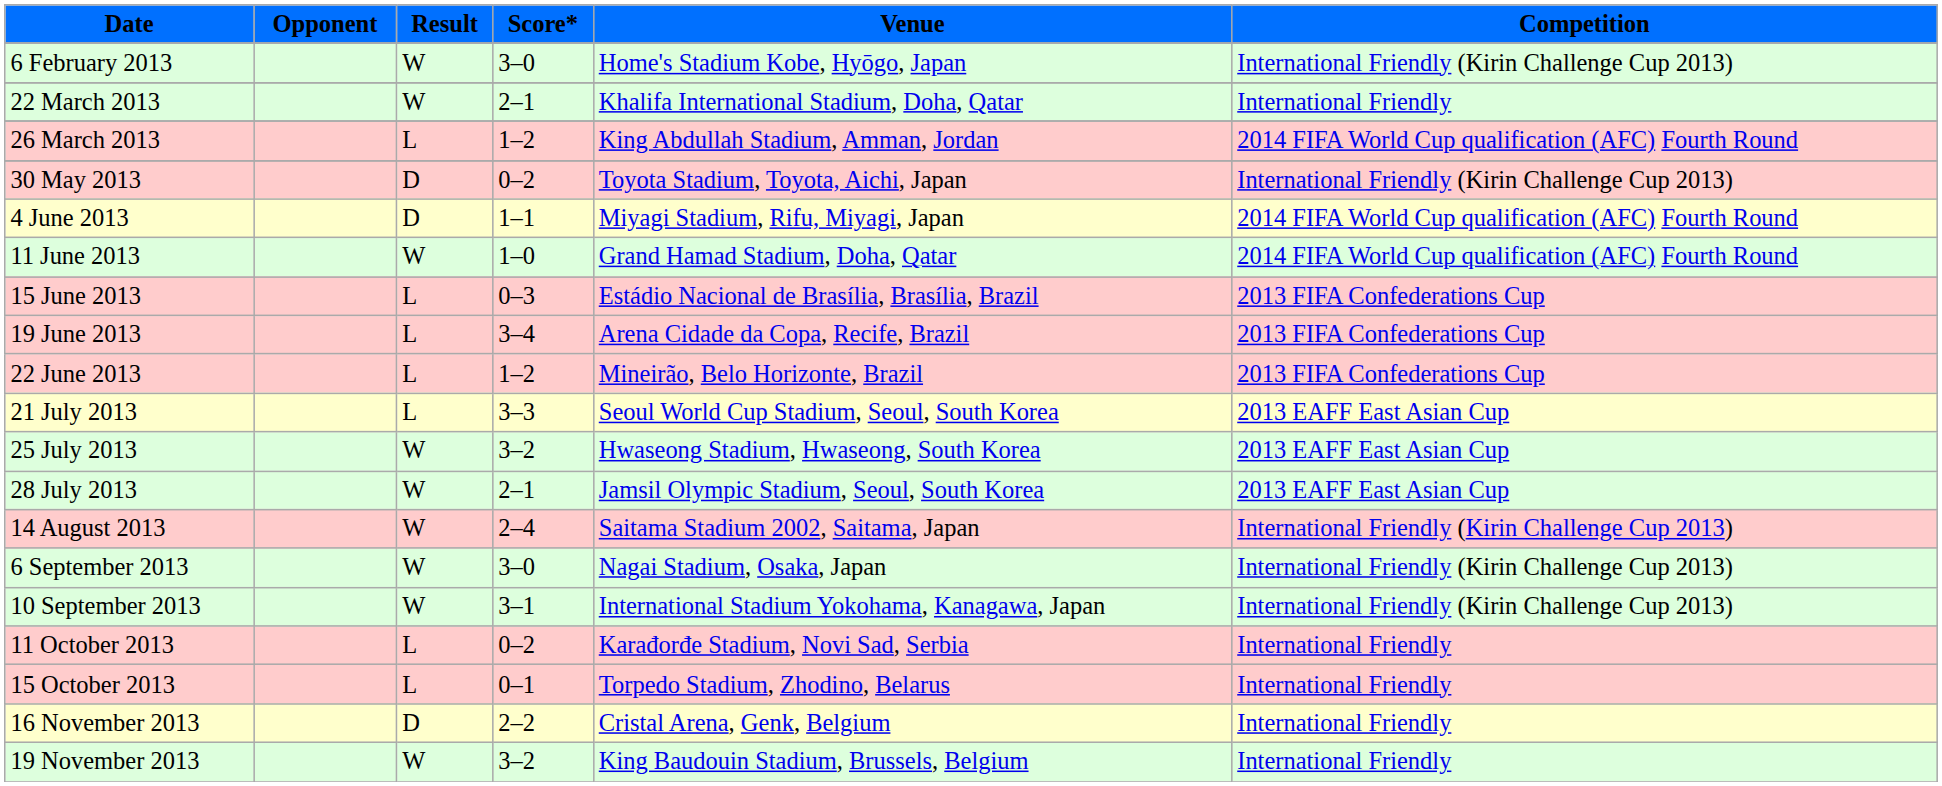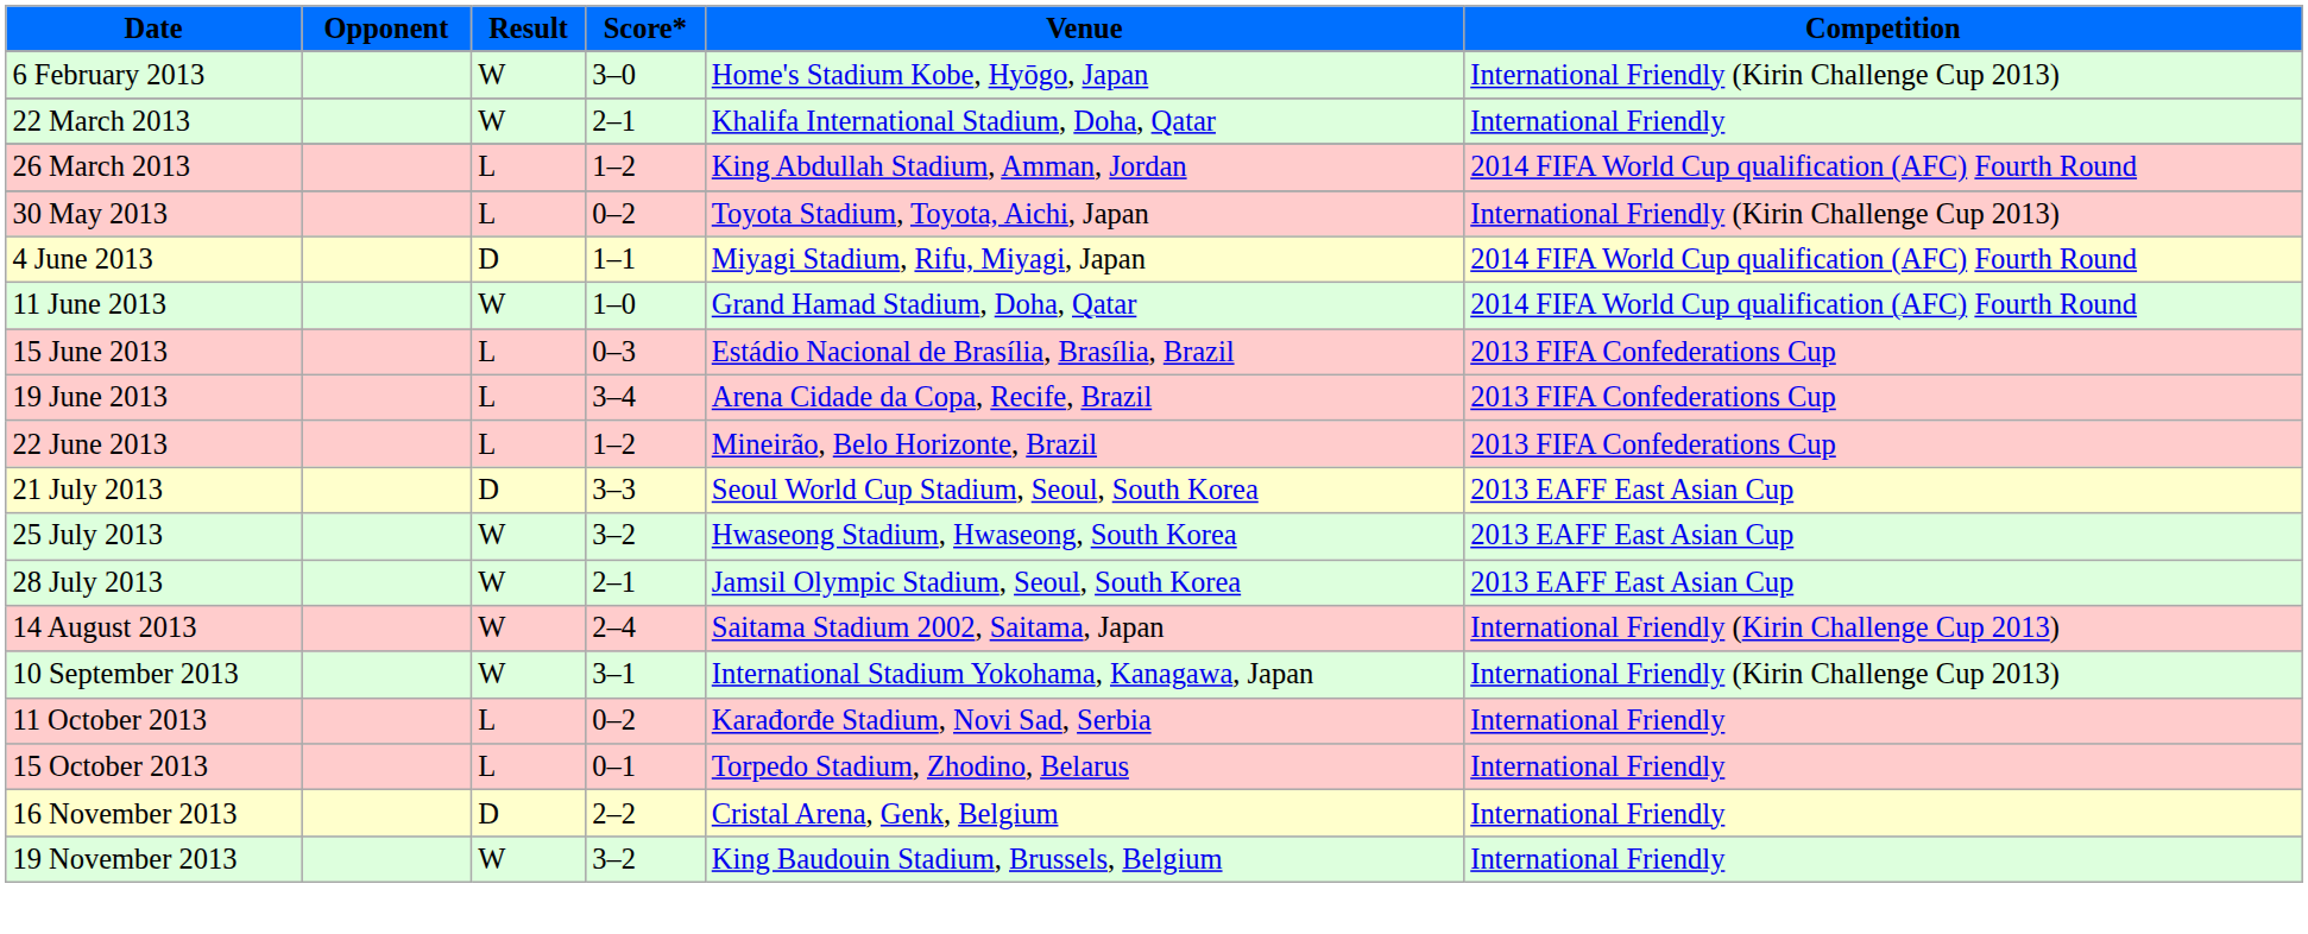30 May 2013 | Result: D -> L
21 July 2013 | Result: L -> D
- row: 6 September 2013 | W | 3–0 | Nagai Stadium, Osaka, Japan | International Friendly (Kirin Challenge Cup 2013)
